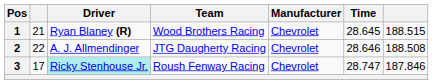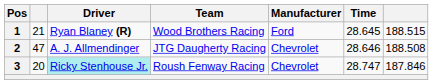1 | Manufacturer: Chevrolet -> Ford
2 | column 2: 22 -> 47
3 | column 2: 17 -> 20
